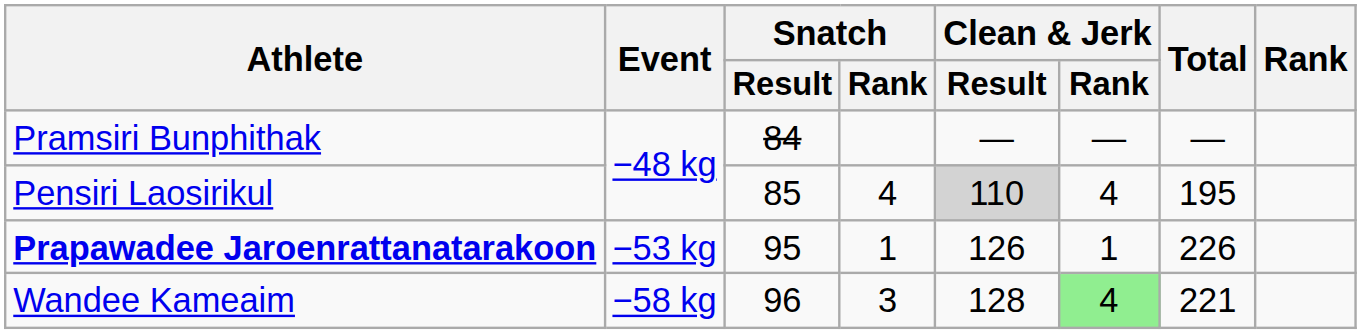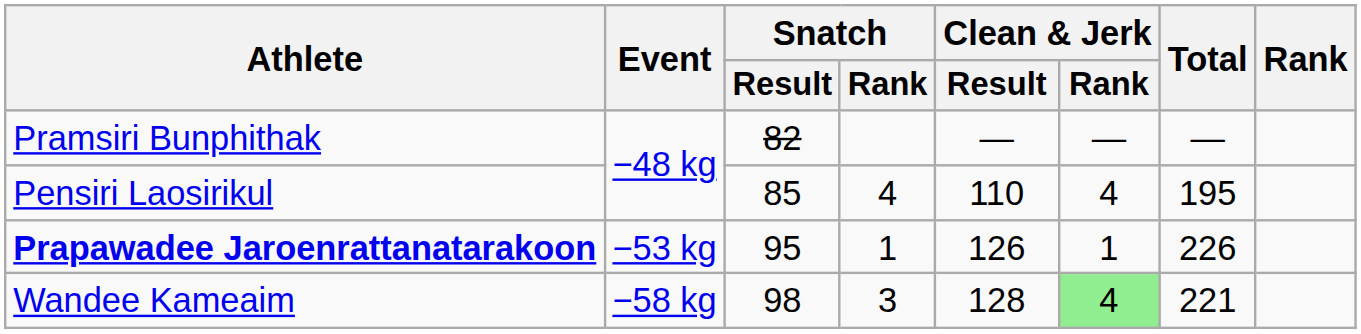Pramsiri Bunphithak | Snatch / Result: 84 -> 82
Pensiri Laosirikul | Clean & Jerk / Result: lightgrey background -> no background
Wandee Kameaim | Snatch / Result: 96 -> 98
